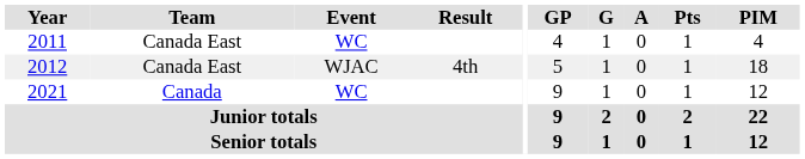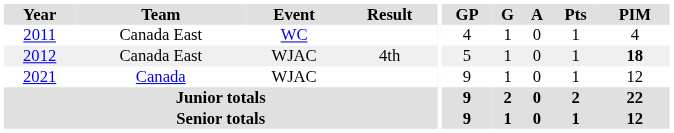2012 | PIM: normal -> bold
2021 | Event: WC -> WJAC
